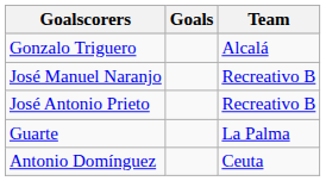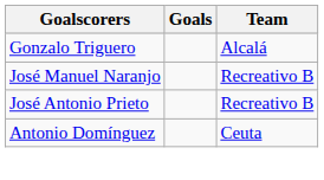- row: Guarte | La Palma
